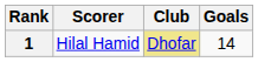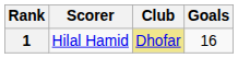1 | Goals: 14 -> 16
